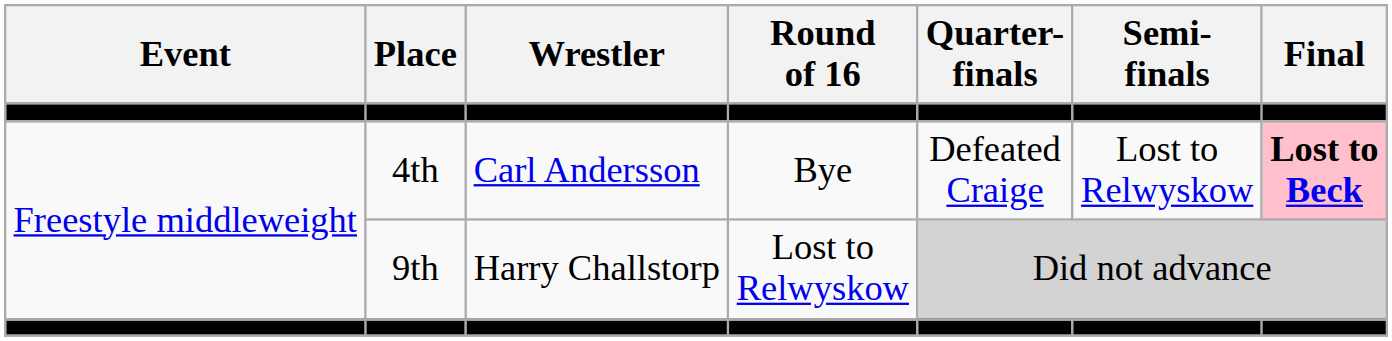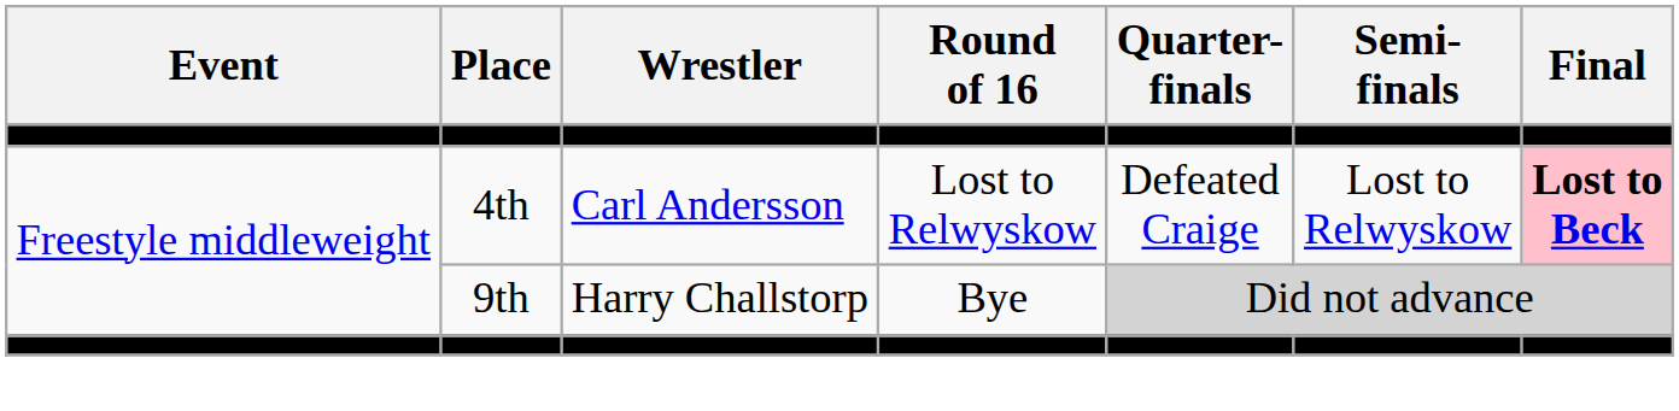4th | Round of 16: Bye -> Lost to Relwyskow
9th | Round of 16: Lost to Relwyskow -> Bye
